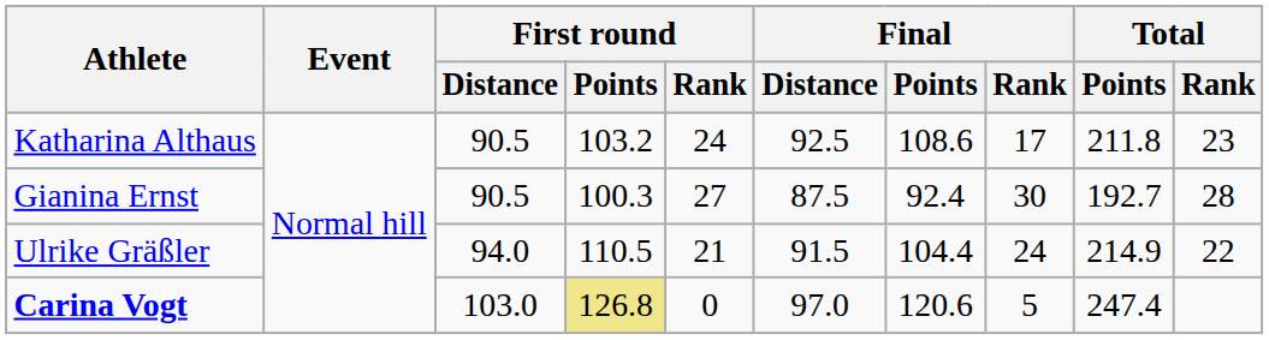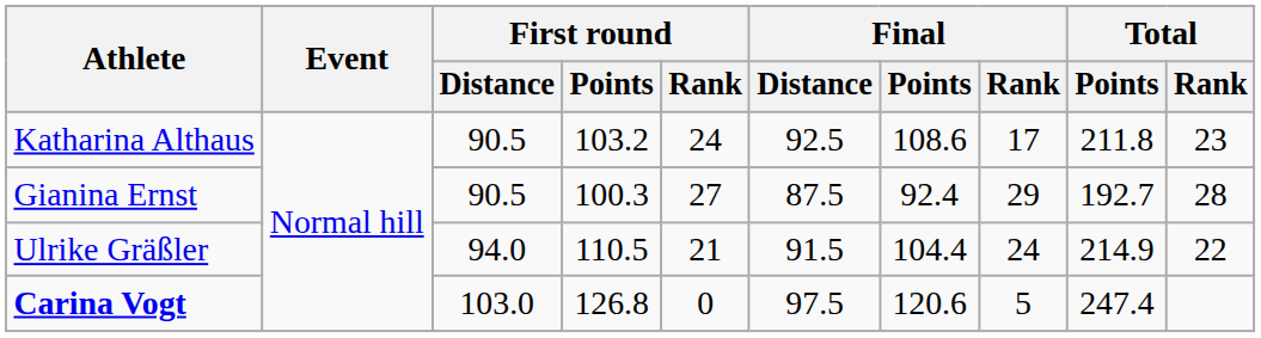Gianina Ernst | Final / Rank: 30 -> 29
Carina Vogt | First round / Points: khaki background -> no background
Carina Vogt | Final / Distance: 97.0 -> 97.5
